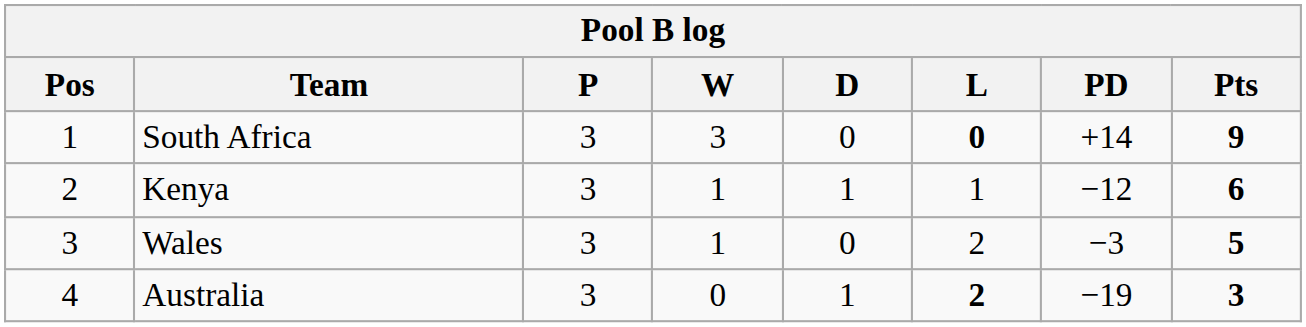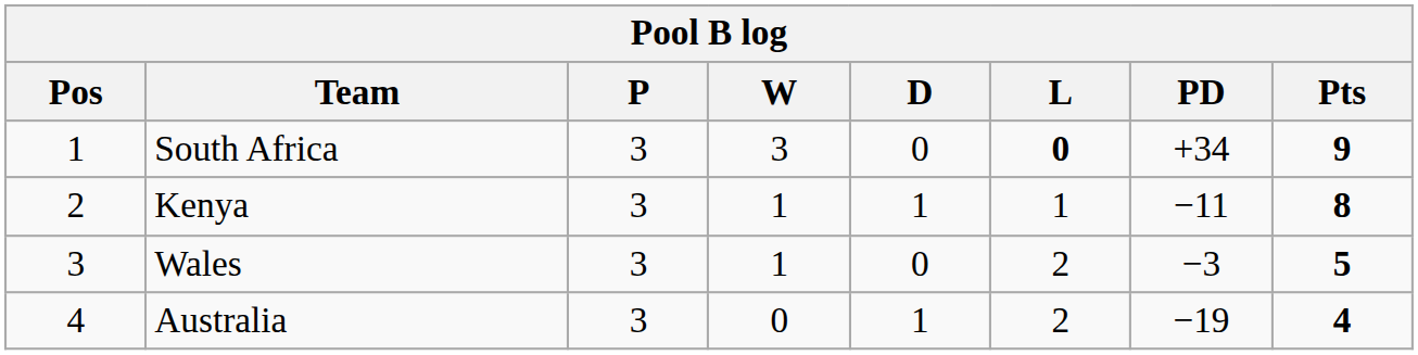South Africa | PD: +14 -> +34
Kenya | PD: −12 -> −11
Kenya | Pts: 6 -> 8
Australia | L: bold -> normal
Australia | Pts: 3 -> 4
